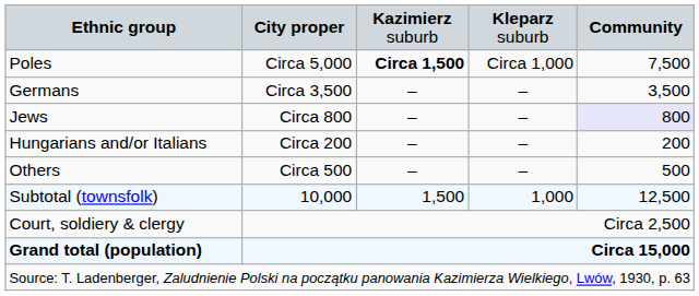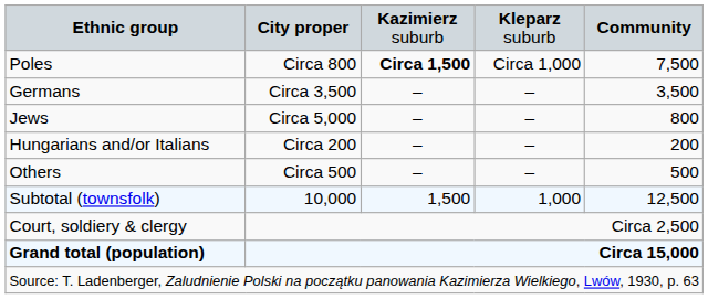Poles | column 2: Circa 5,000 -> Circa 800
Jews | column 2: Circa 800 -> Circa 5,000
Jews | column 5: lavender background -> no background
